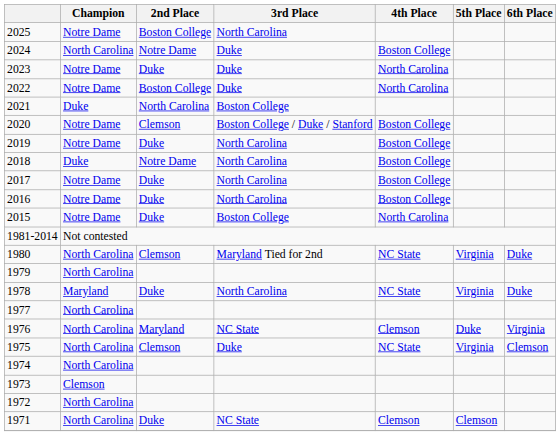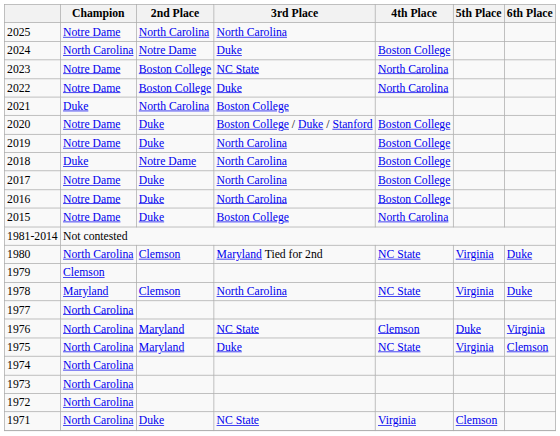2025 | 2nd Place: Boston College -> North Carolina
2023 | 2nd Place: Duke -> Boston College
2023 | 3rd Place: Duke -> NC State
2020 | 2nd Place: Clemson -> Duke
1979 | Champion: North Carolina -> Clemson
1978 | 2nd Place: Duke -> Clemson
1975 | 2nd Place: Clemson -> Maryland
1973 | Champion: Clemson -> North Carolina
1971 | 4th Place: Clemson -> Virginia
